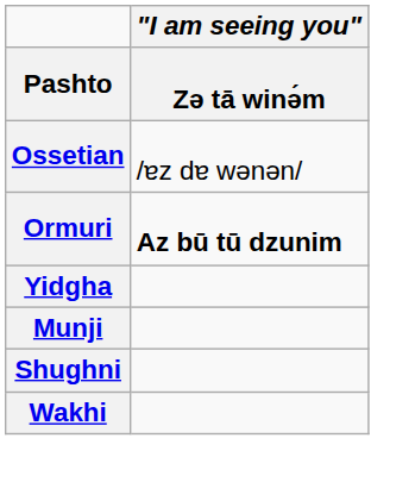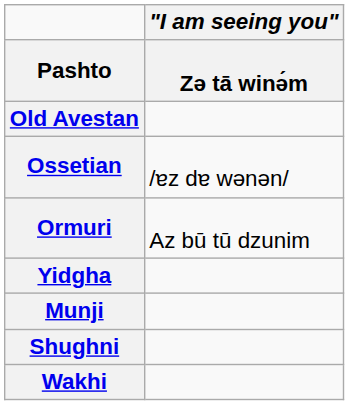+ row: Old Avestan
Ormuri | "I am seeing you" / Zə tā winə́m: bold -> normal
